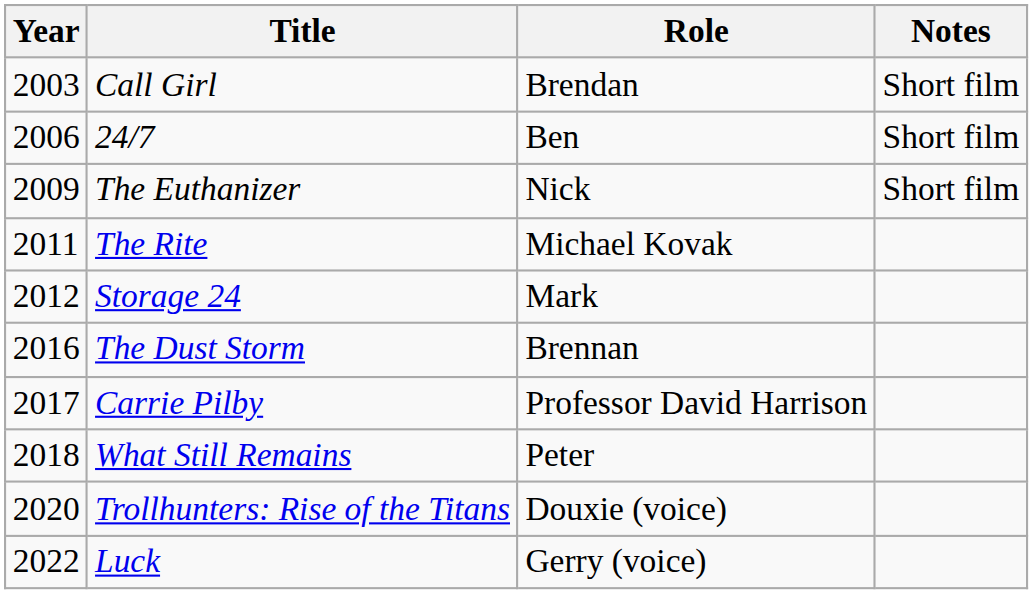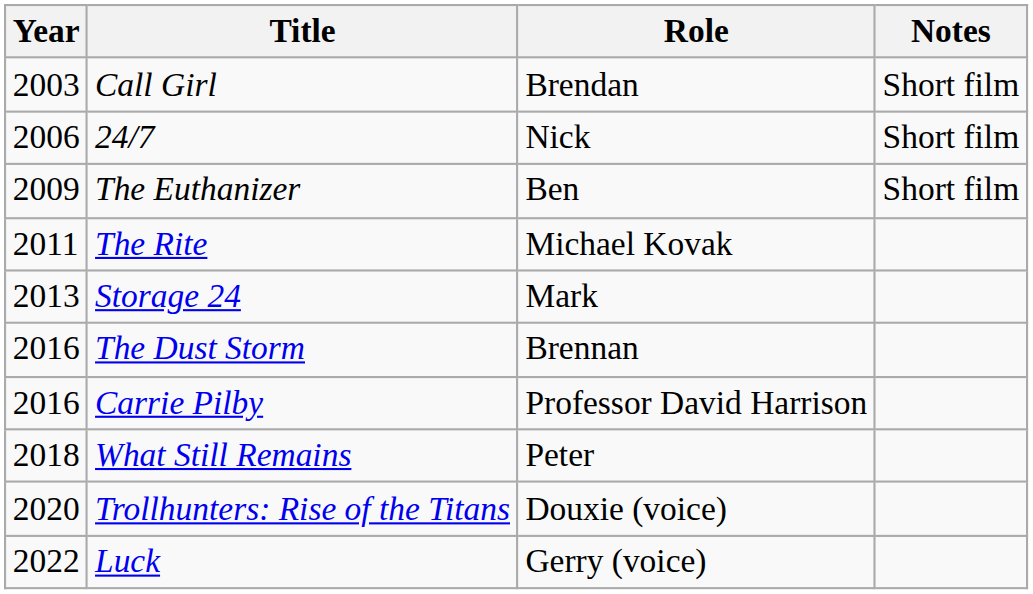24/7 | Role: Ben -> Nick
The Euthanizer | Role: Nick -> Ben
Storage 24 | Year: 2012 -> 2013
Carrie Pilby | Year: 2017 -> 2016
